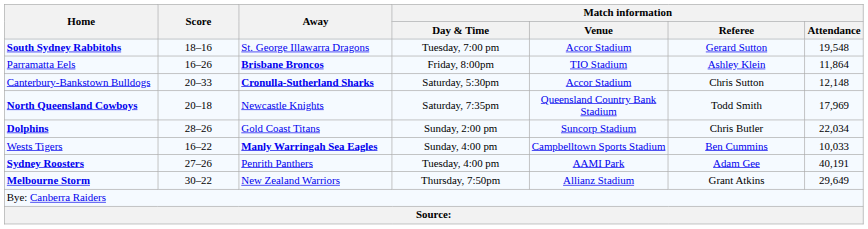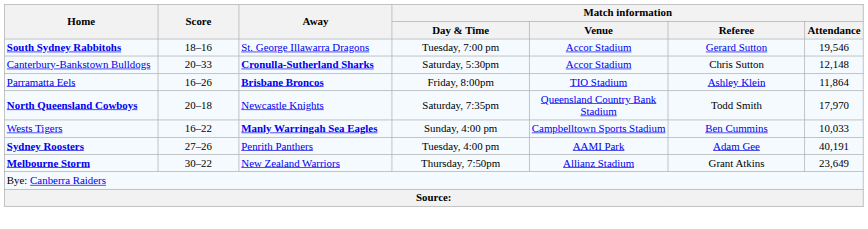South Sydney Rabbitohs | Match information / Attendance: 19,548 -> 19,546
rows swapped: Parramatta Eels <-> Canterbury-Bankstown Bulldogs
North Queensland Cowboys | Match information / Attendance: 17,969 -> 17,970
- row: Dolphins | 28–26 | Gold Coast Titans | Sunday, 2:00 pm | Suncorp Stadium | Chris Butler | 22,034
Melbourne Storm | Match information / Attendance: 29,649 -> 23,649
